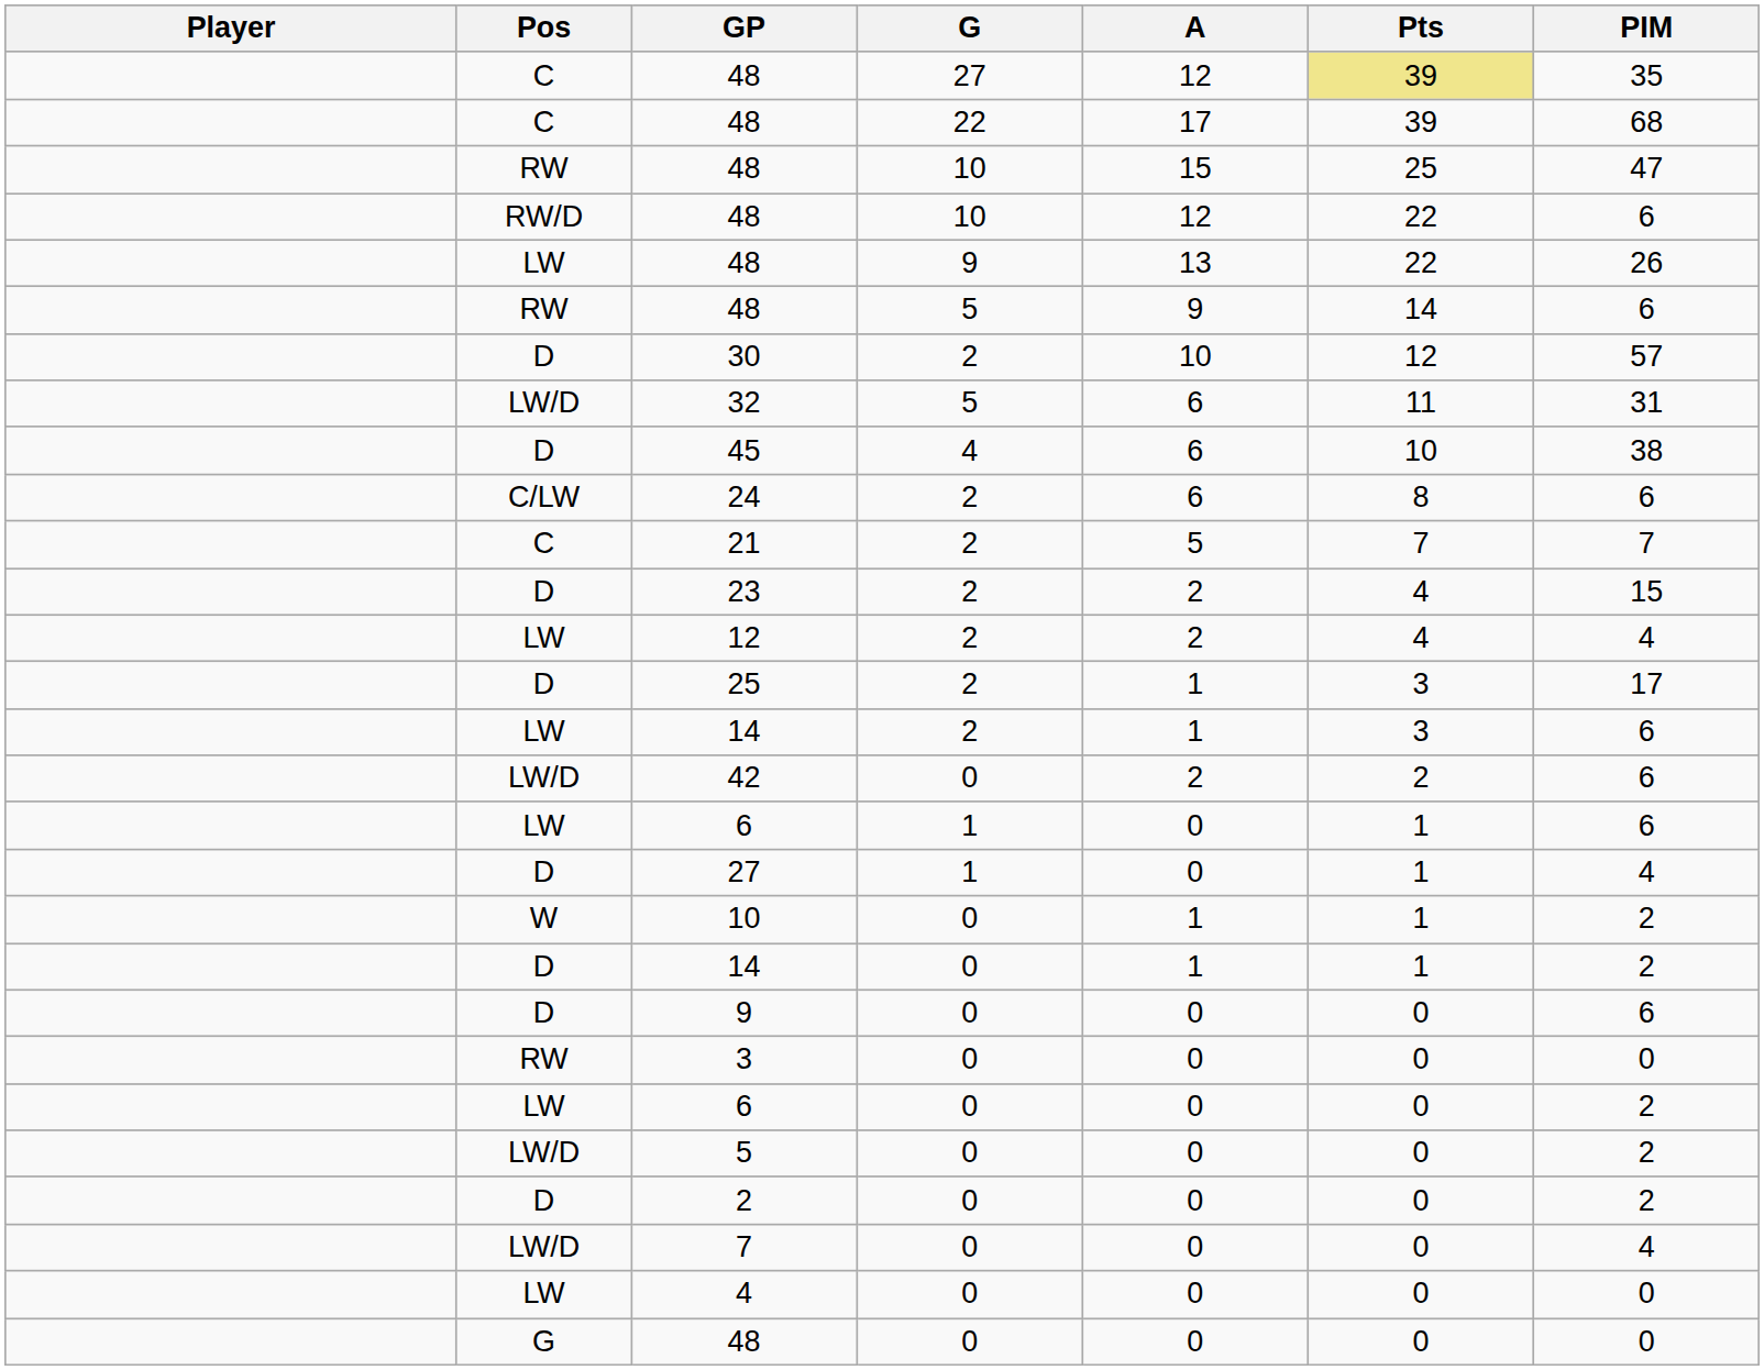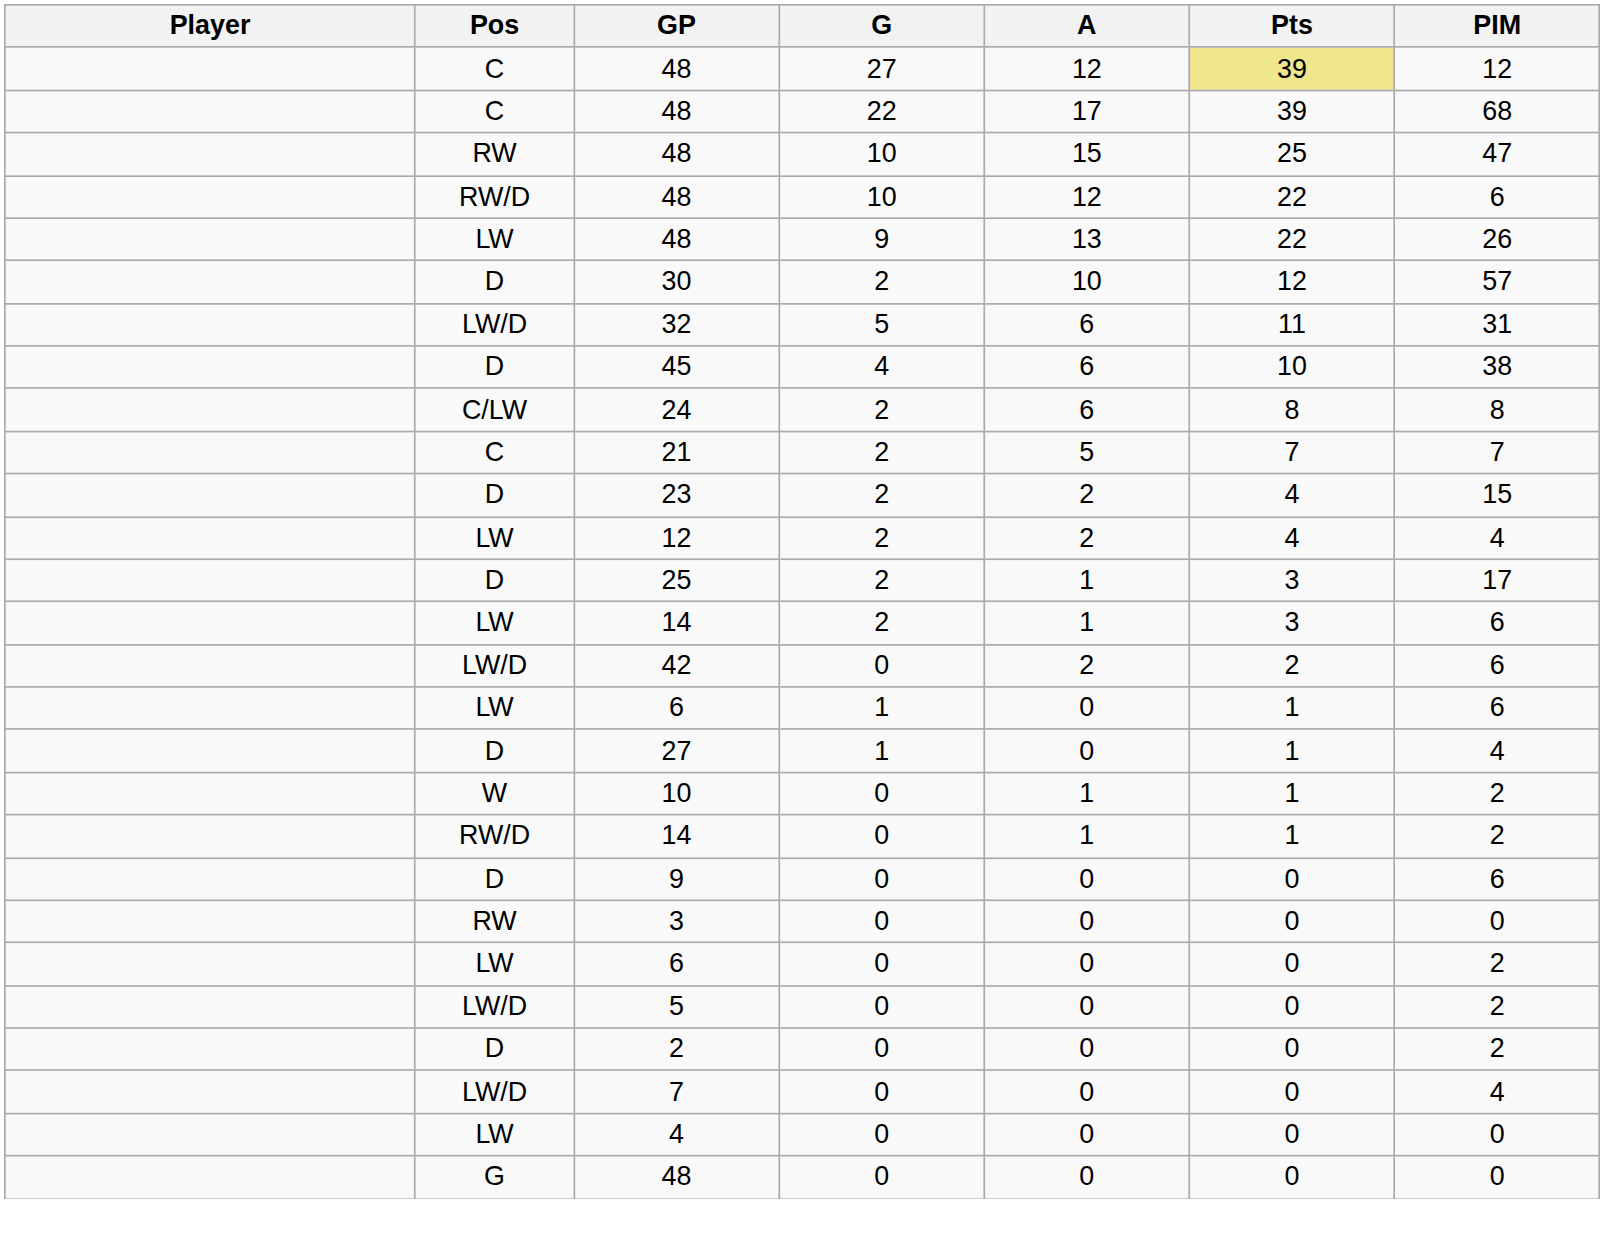48 / 27 | PIM: 35 -> 12
- row: RW | 48 | 5 | 9 | 14 | 6
24 | PIM: 6 -> 8
14 / 0 | Pos: D -> RW/D
